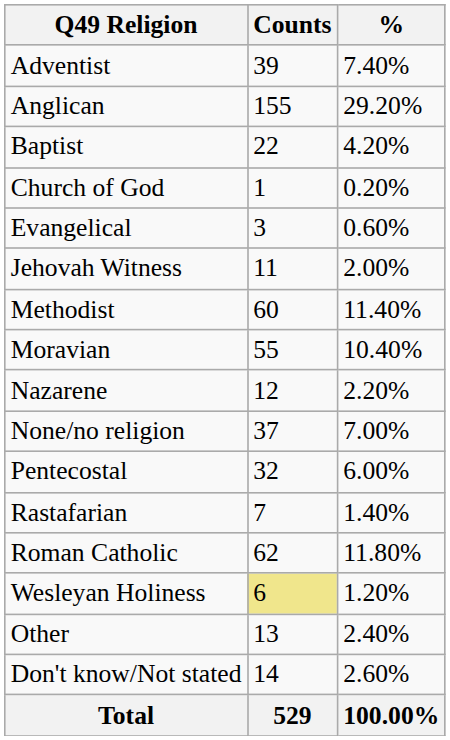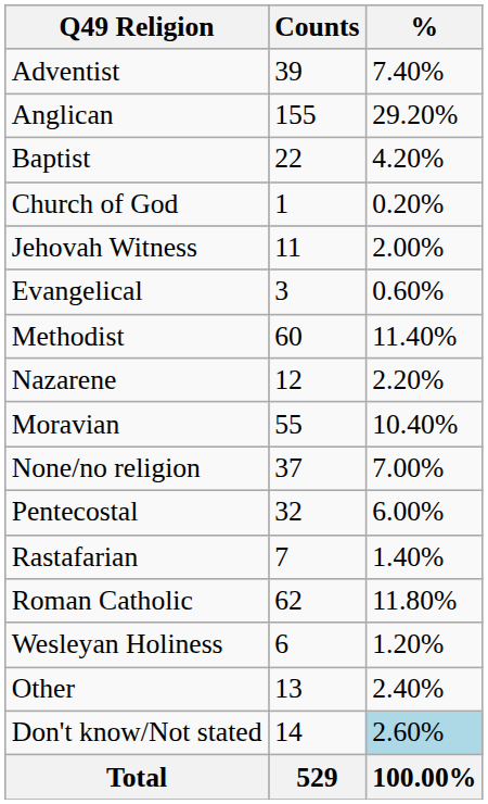rows swapped: Evangelical <-> Jehovah Witness
rows swapped: Moravian <-> Nazarene
Wesleyan Holiness | Counts: khaki background -> no background
Don't know/Not stated | %: no background -> lightblue background
